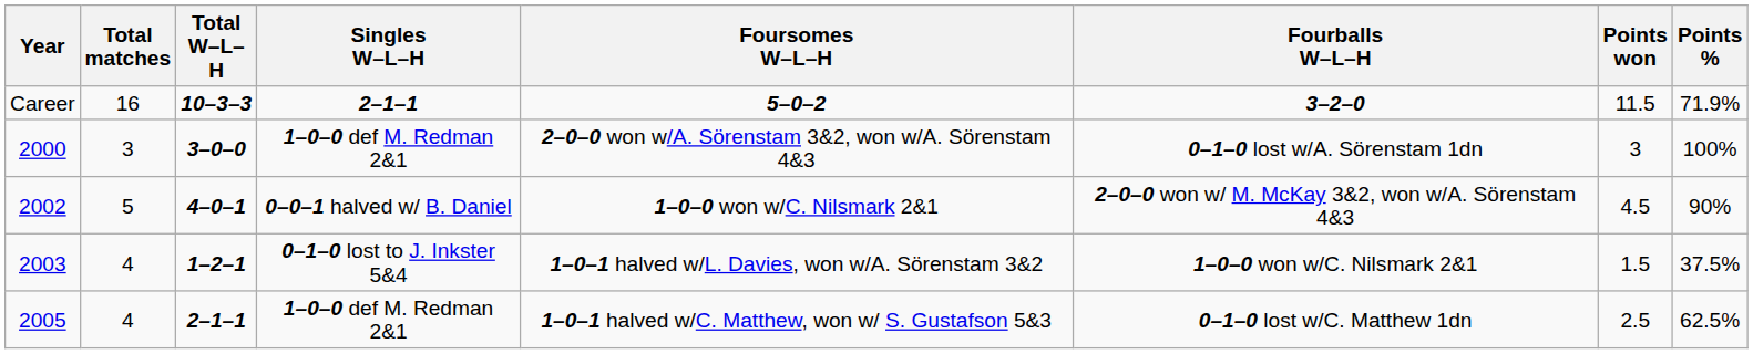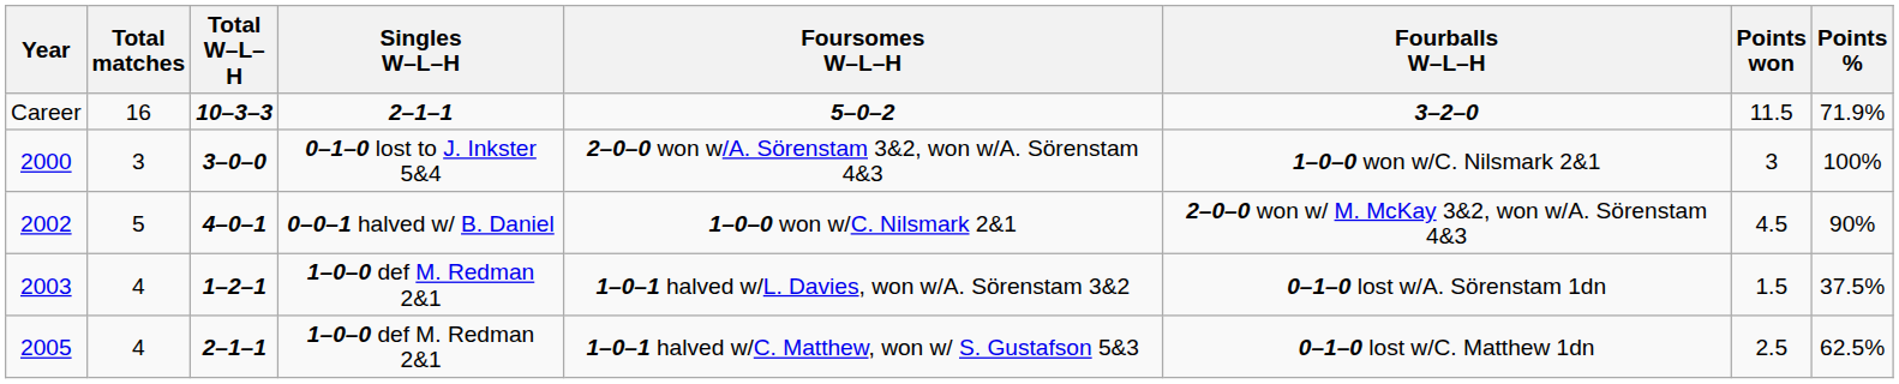2000 | Singles W–L–H: 1–0–0 def M. Redman 2&1 -> 0–1–0 lost to J. Inkster 5&4
2000 | Fourballs W–L–H: 0–1–0 lost w/A. Sörenstam 1dn -> 1–0–0 won w/C. Nilsmark 2&1
2003 | Singles W–L–H: 0–1–0 lost to J. Inkster 5&4 -> 1–0–0 def M. Redman 2&1
2003 | Fourballs W–L–H: 1–0–0 won w/C. Nilsmark 2&1 -> 0–1–0 lost w/A. Sörenstam 1dn
